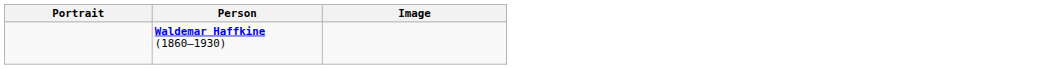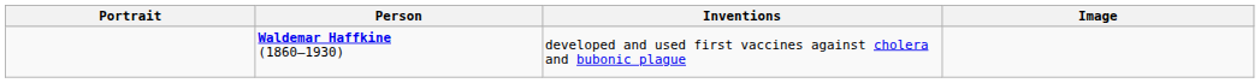+ column: Inventions | developed and used first vaccines against cholera and bubonic plague
